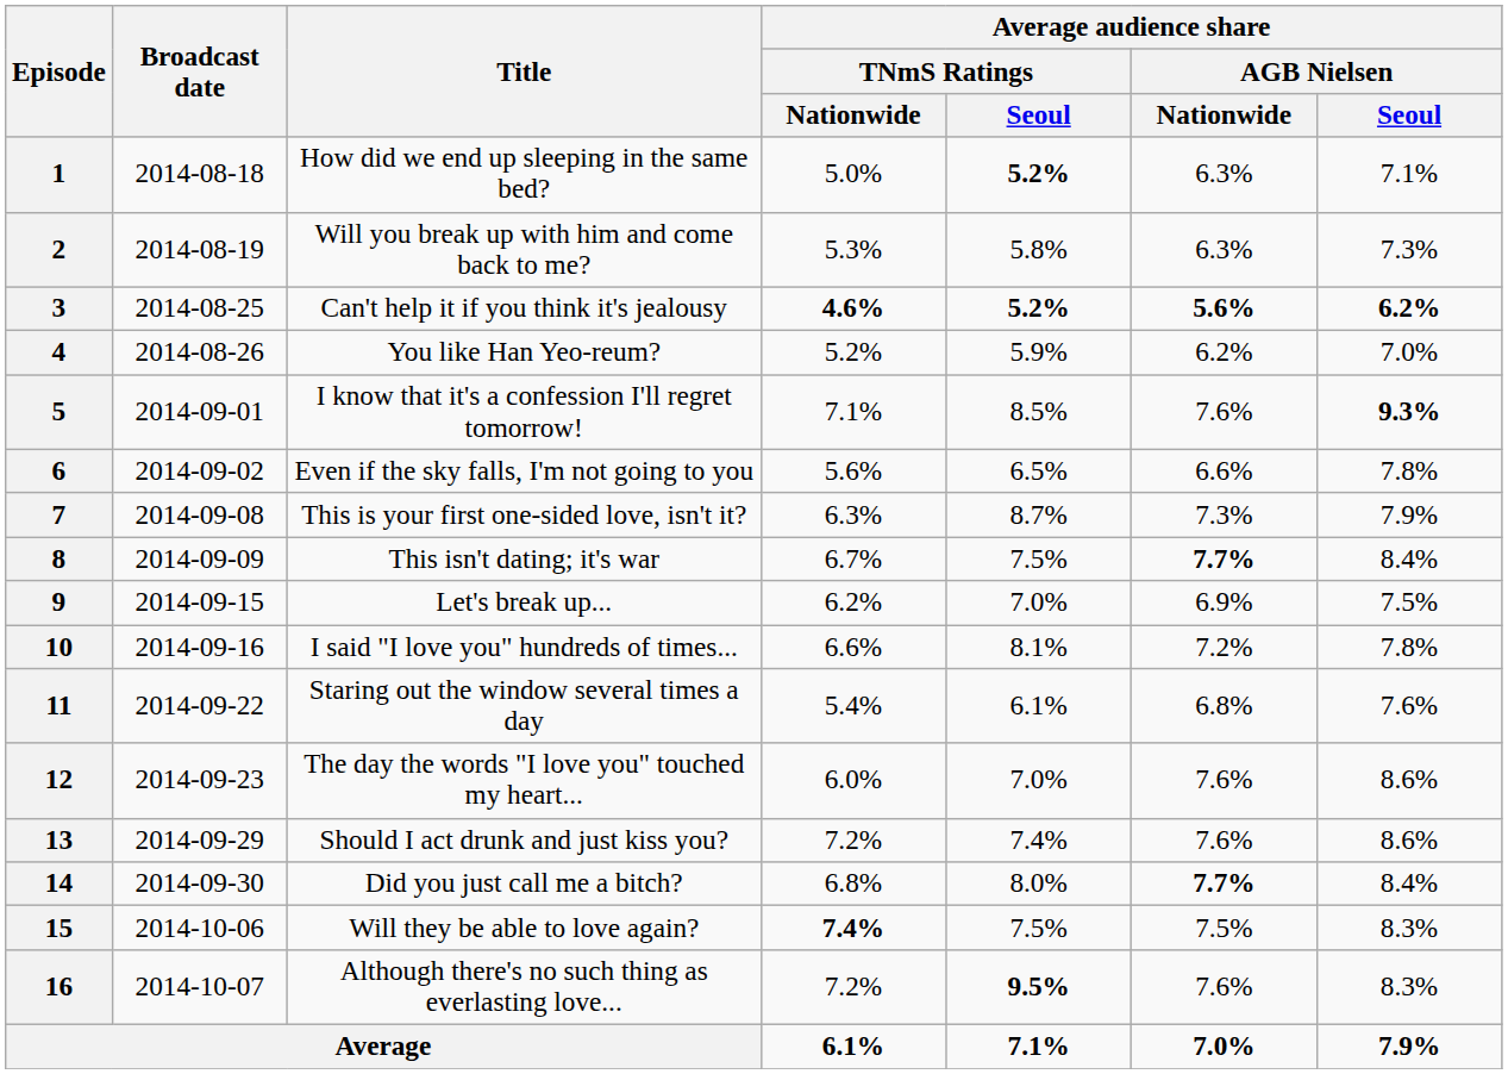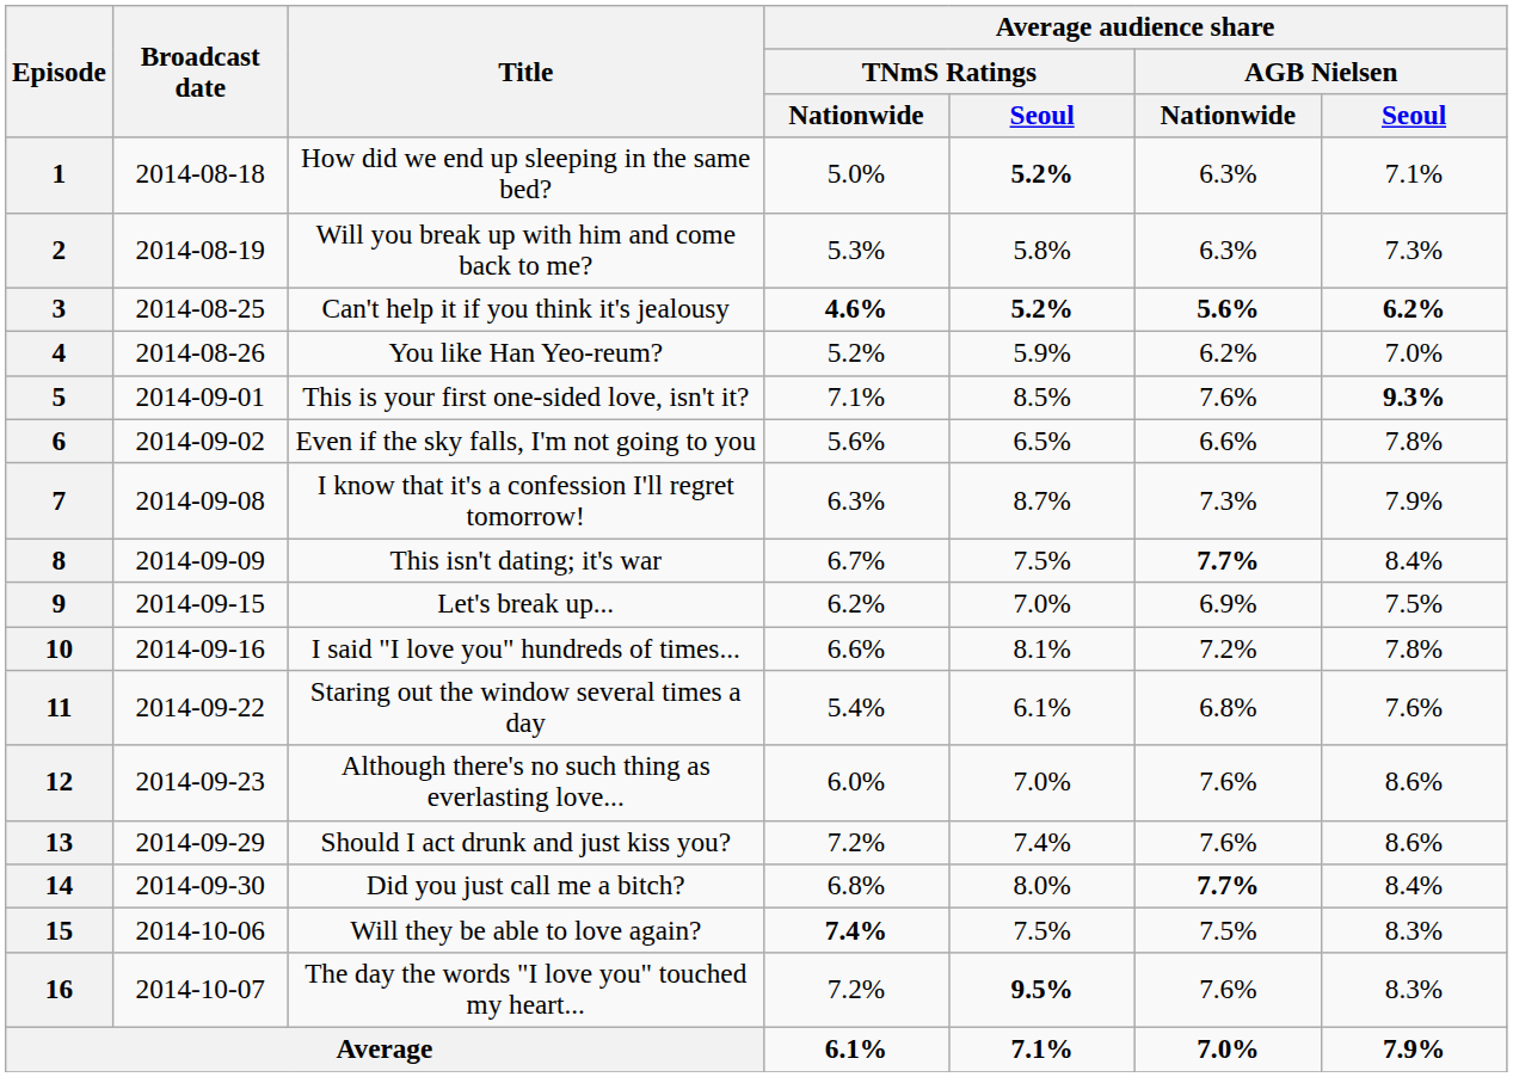5 | Title: I know that it's a confession I'll regret tomorrow! -> This is your first one-sided love, isn't it?
7 | Title: This is your first one-sided love, isn't it? -> I know that it's a confession I'll regret tomorrow!
12 | Title: The day the words "I love you" touched my heart... -> Although there's no such thing as everlasting love...
16 | Title: Although there's no such thing as everlasting love... -> The day the words "I love you" touched my heart...
